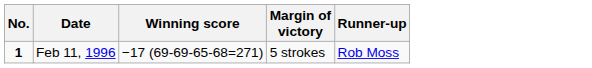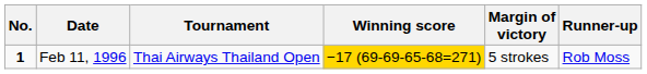+ column: Tournament | Thai Airways Thailand Open
Feb 11, 1996 | Winning score: no background -> gold background
